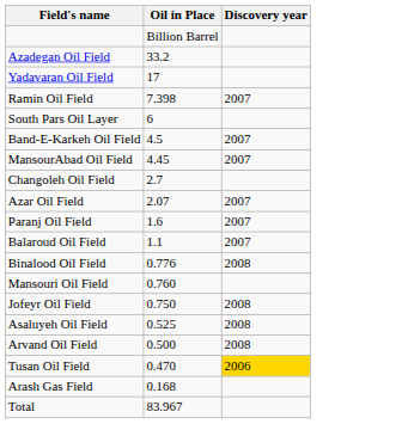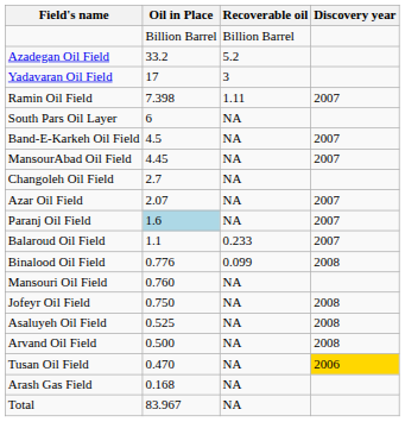+ column: Recoverable oil | Billion Barrel | 5.2 | 3 | 1.11 | NA | NA | NA | NA | NA | NA | 0.233 | 0.099 | NA | NA | NA | NA | NA | NA | NA
Paranj Oil Field | Oil in Place: no background -> lightblue background
